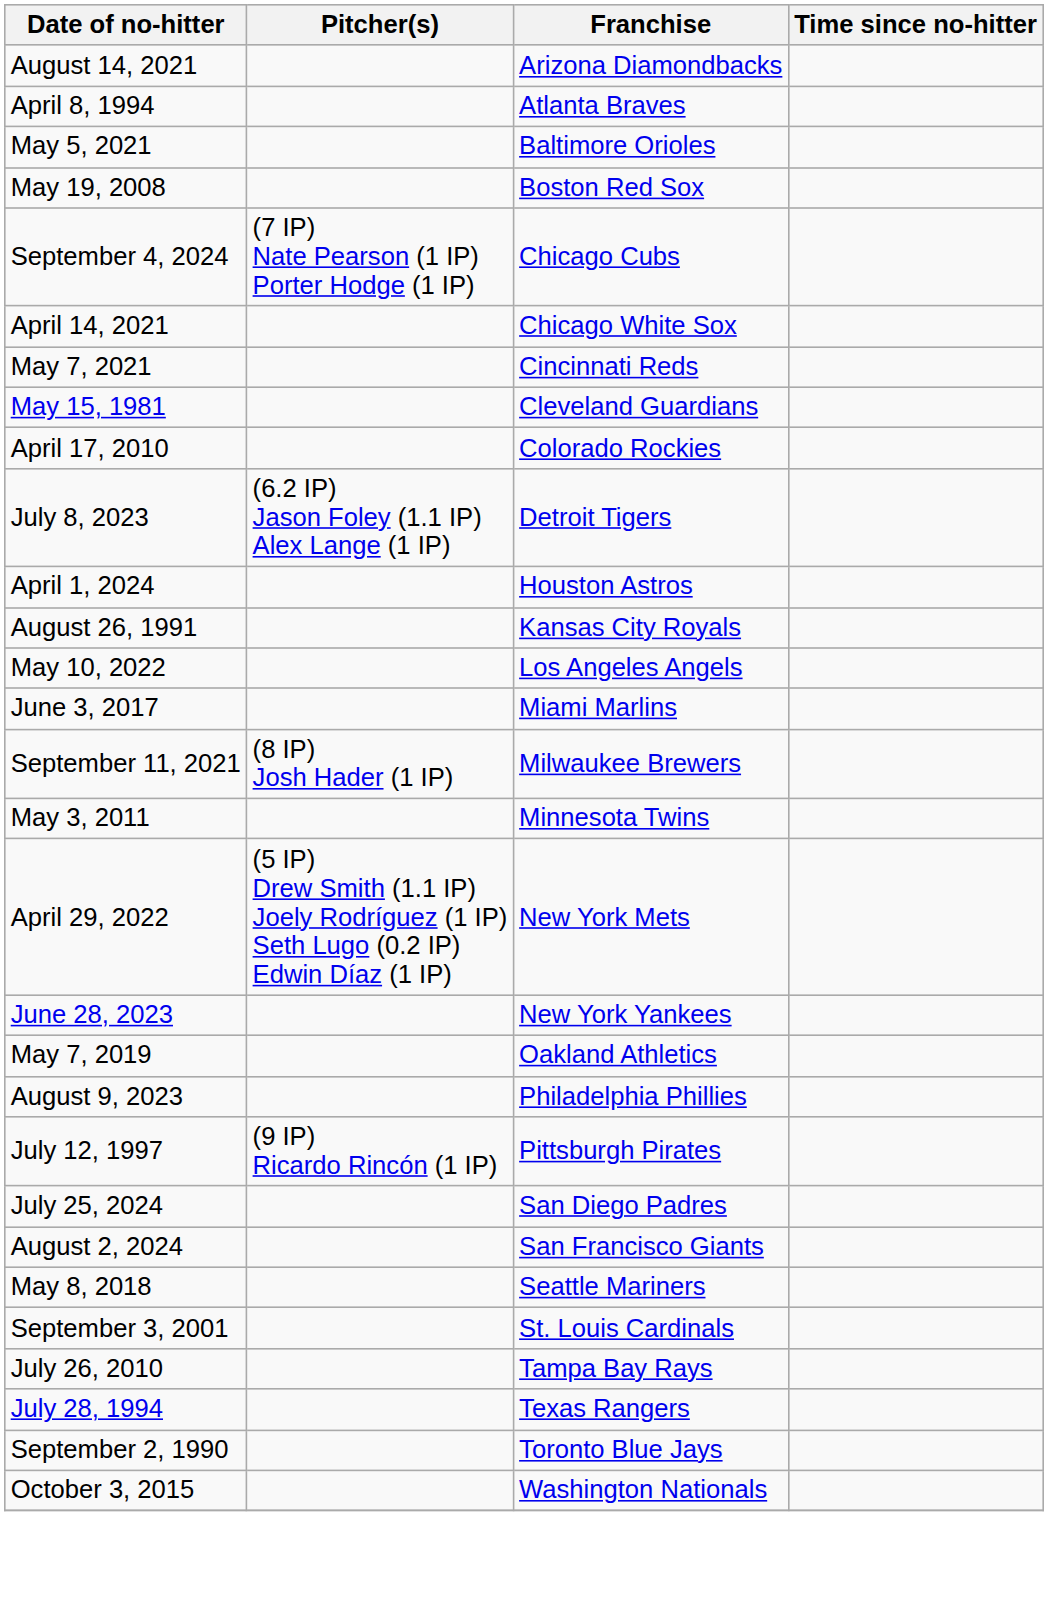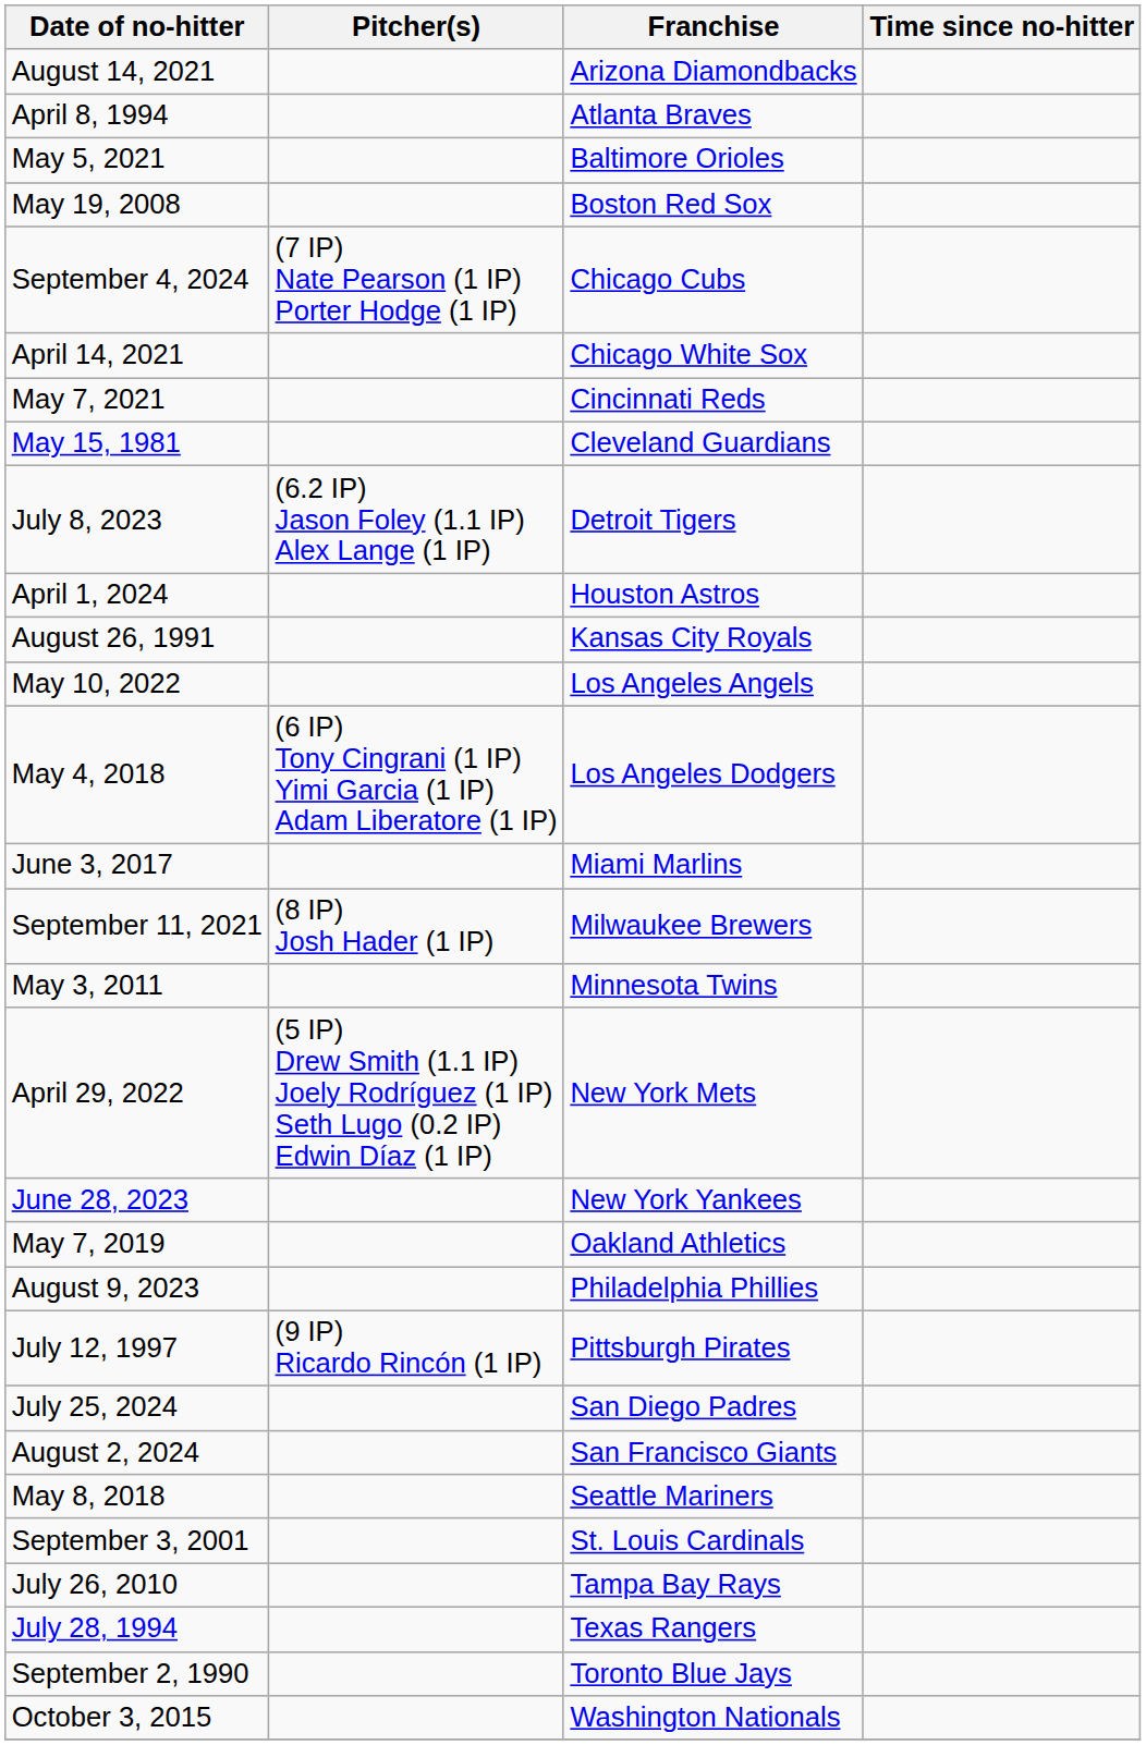- row: April 17, 2010 | Colorado Rockies
+ row: May 4, 2018 | (6 IP) Tony Cingrani (1 IP) Yimi Garcia (1 IP) Adam Liberatore (1 IP) | Los Angeles Dodgers
